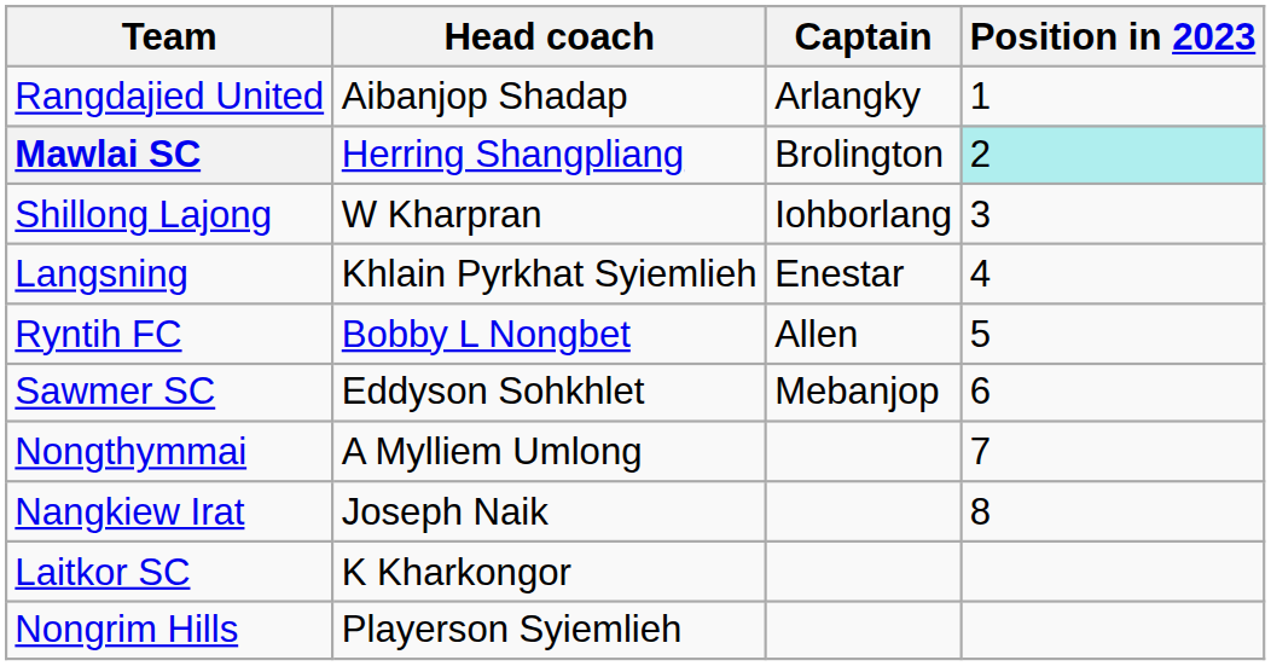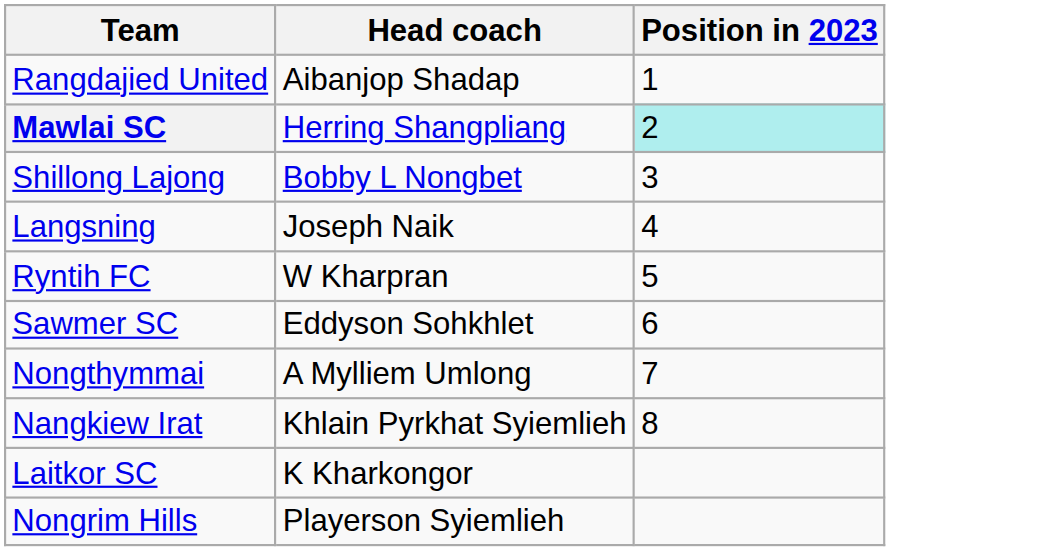- column: Captain | Arlangky | Brolington | Iohborlang | Enestar | Allen | Mebanjop
Shillong Lajong | Head coach: W Kharpran -> Bobby L Nongbet
Langsning | Head coach: Khlain Pyrkhat Syiemlieh -> Joseph Naik
Ryntih FC | Head coach: Bobby L Nongbet -> W Kharpran
Nangkiew Irat | Head coach: Joseph Naik -> Khlain Pyrkhat Syiemlieh
